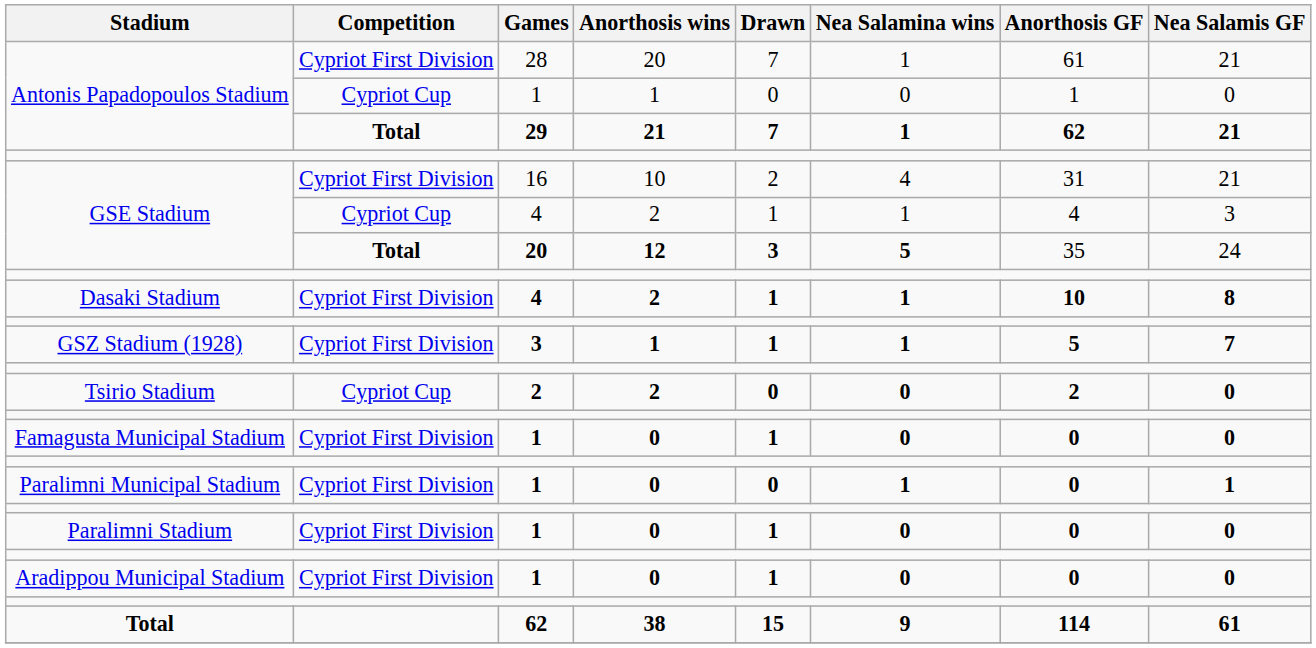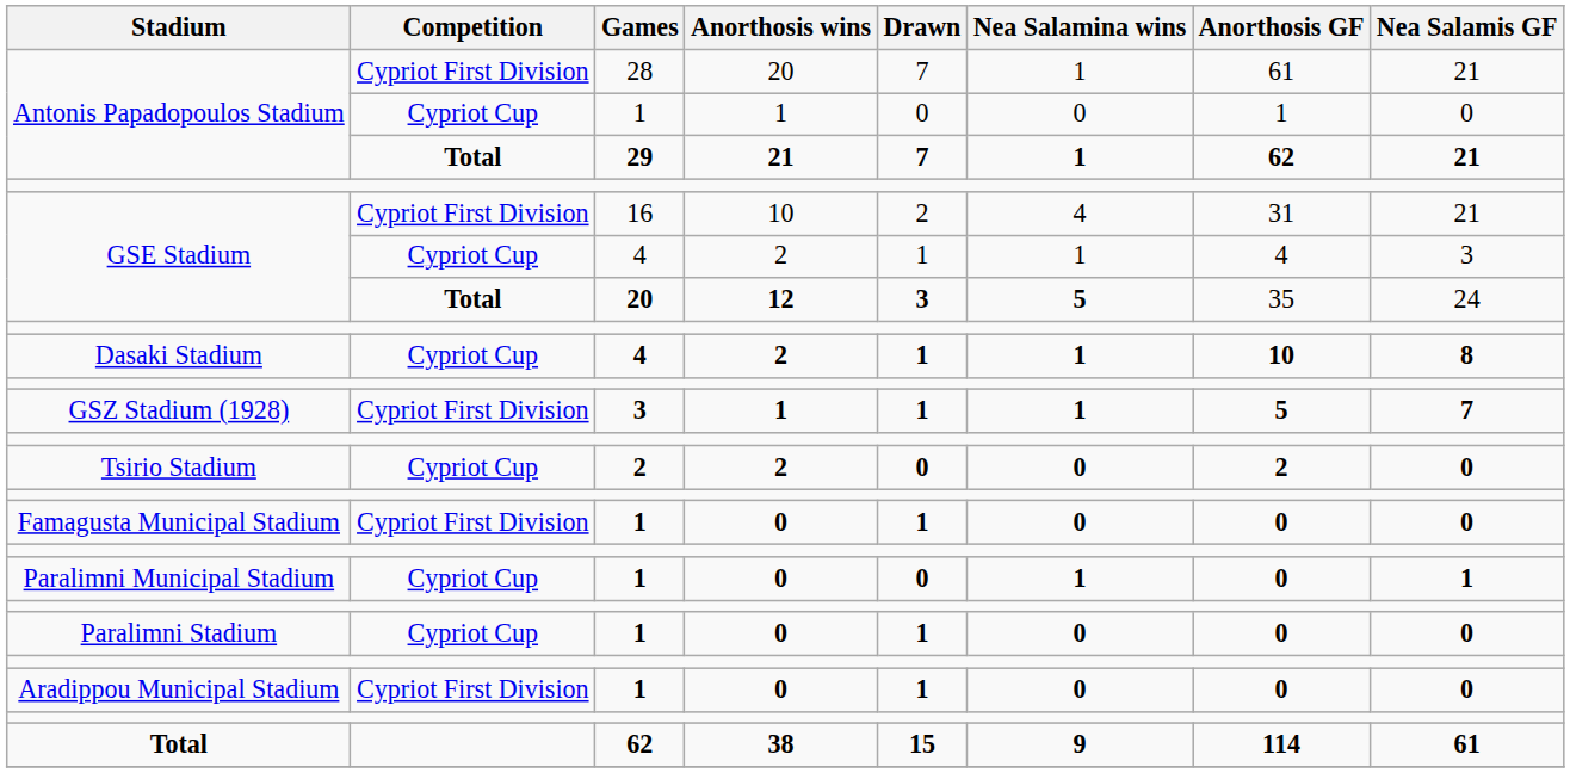Dasaki Stadium | Competition: Cypriot First Division -> Cypriot Cup
Paralimni Municipal Stadium | Competition: Cypriot First Division -> Cypriot Cup
Paralimni Stadium | Competition: Cypriot First Division -> Cypriot Cup
